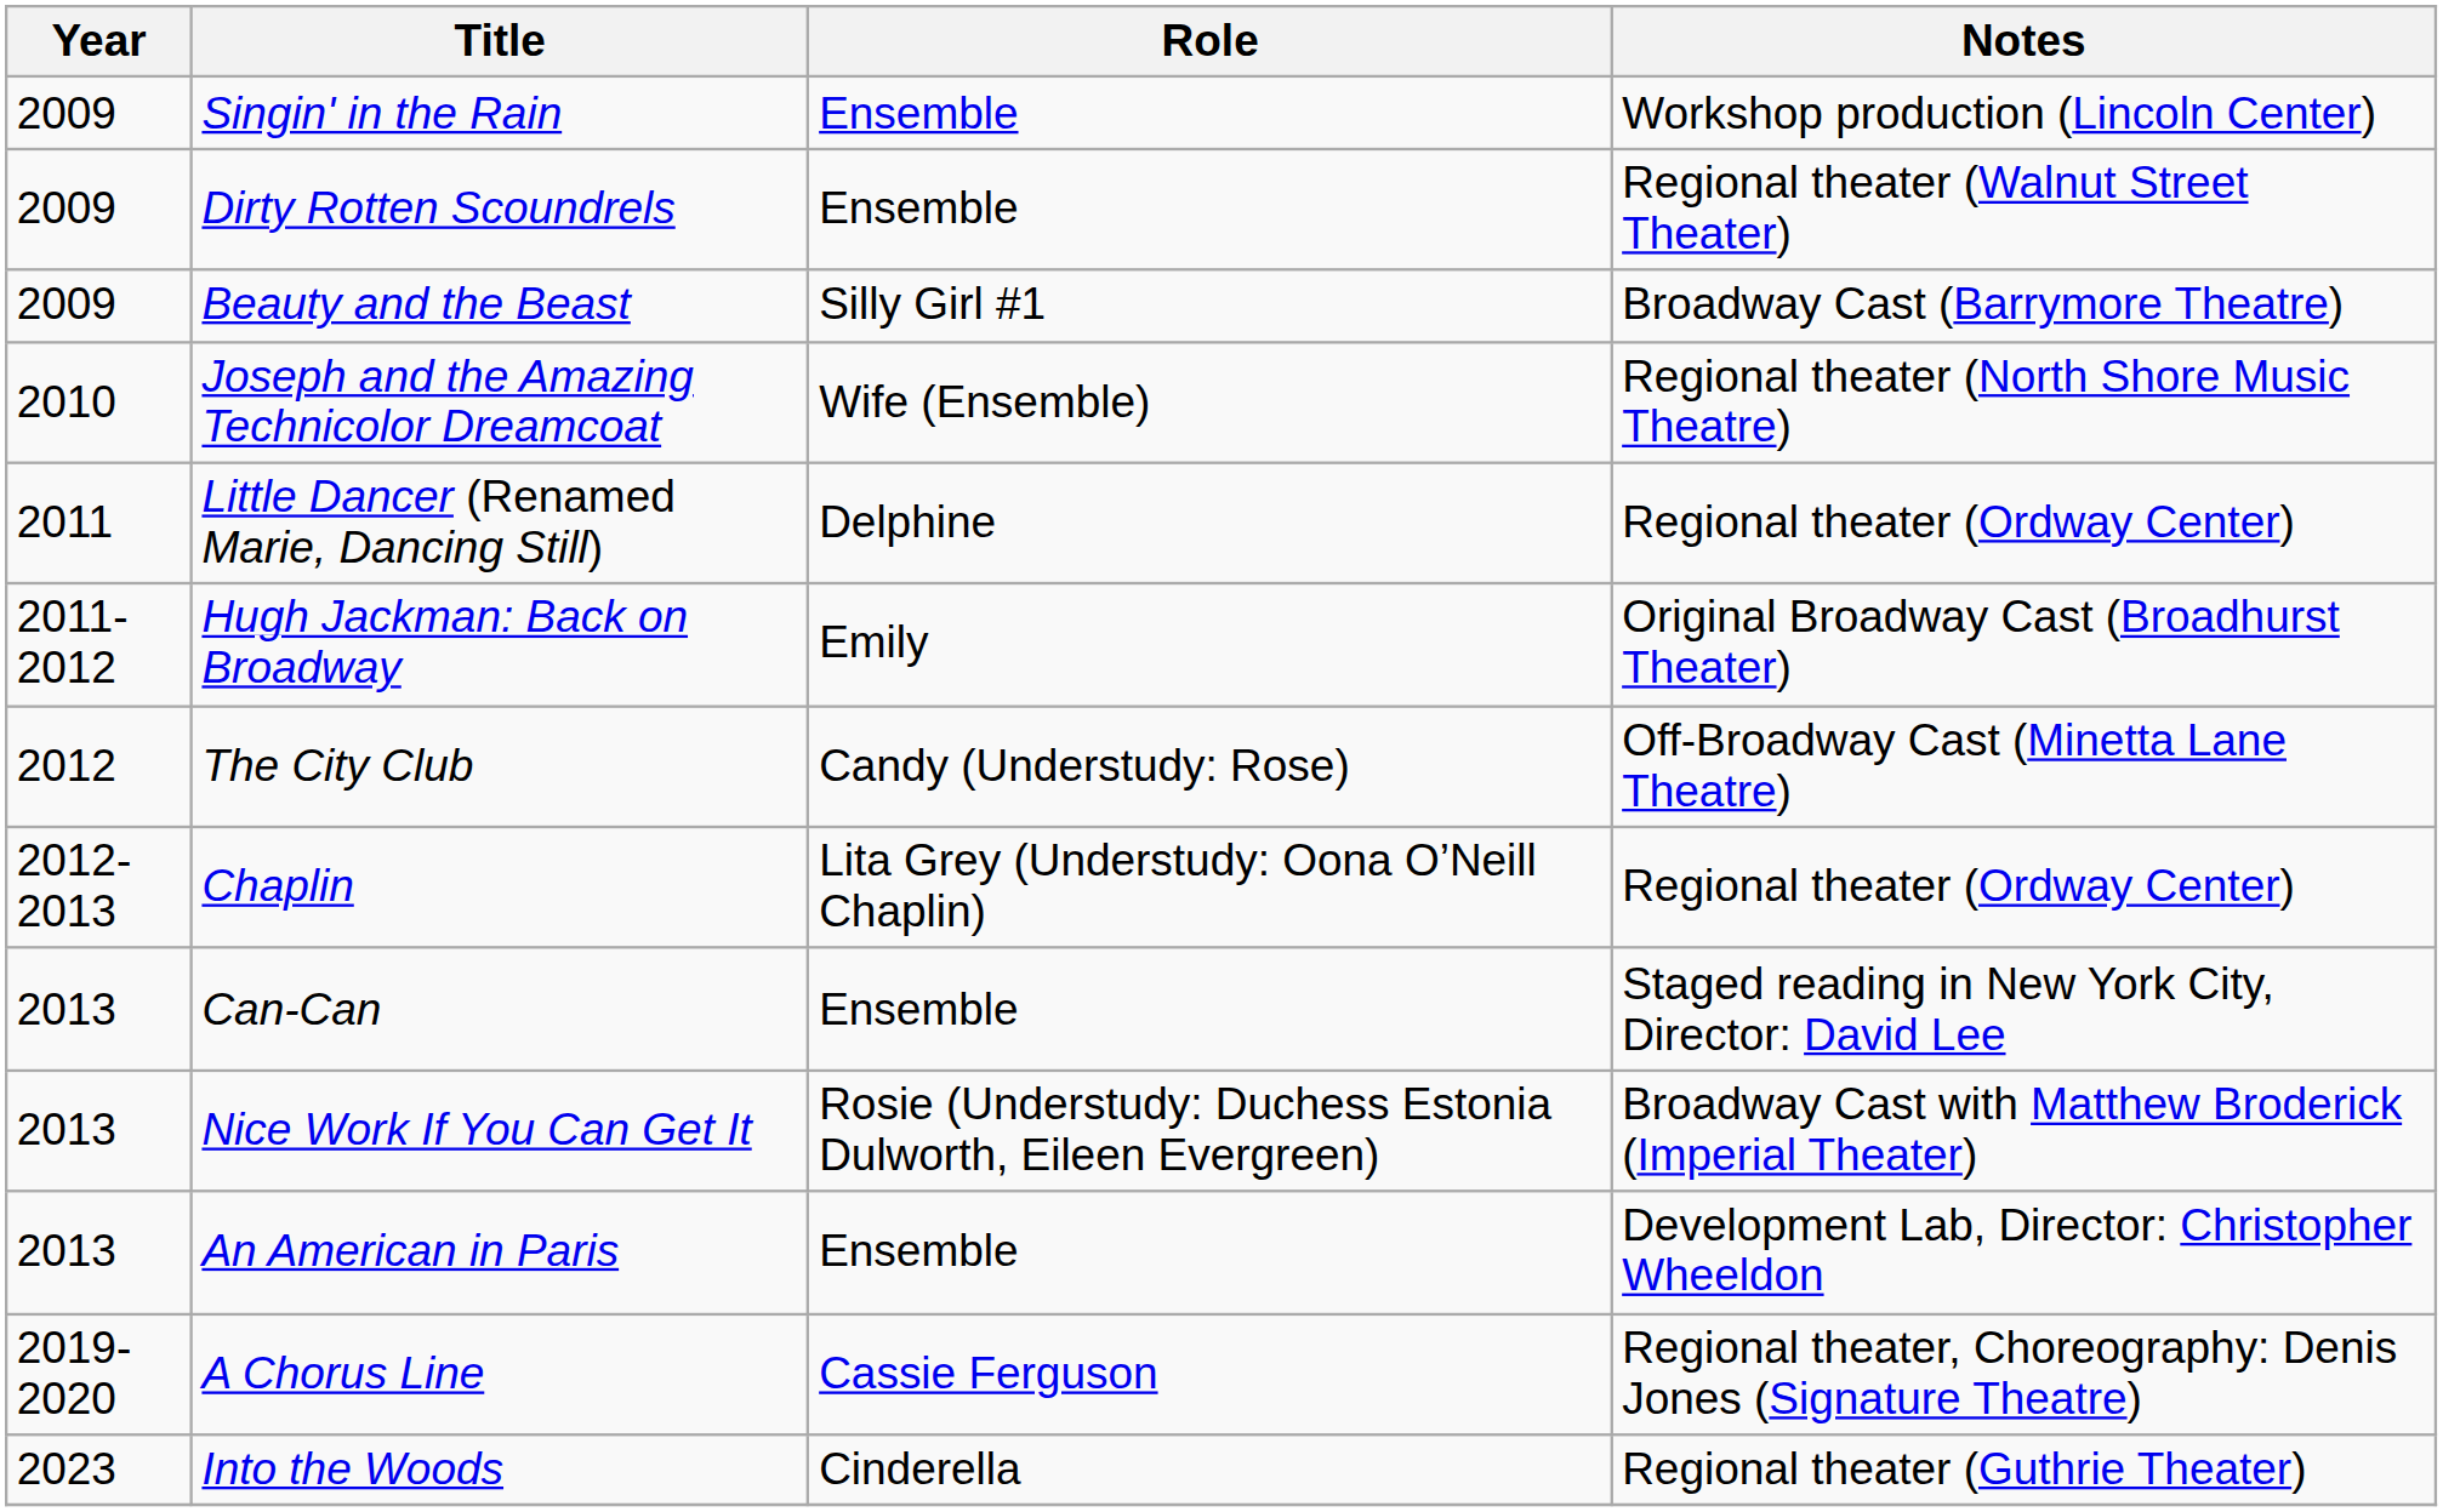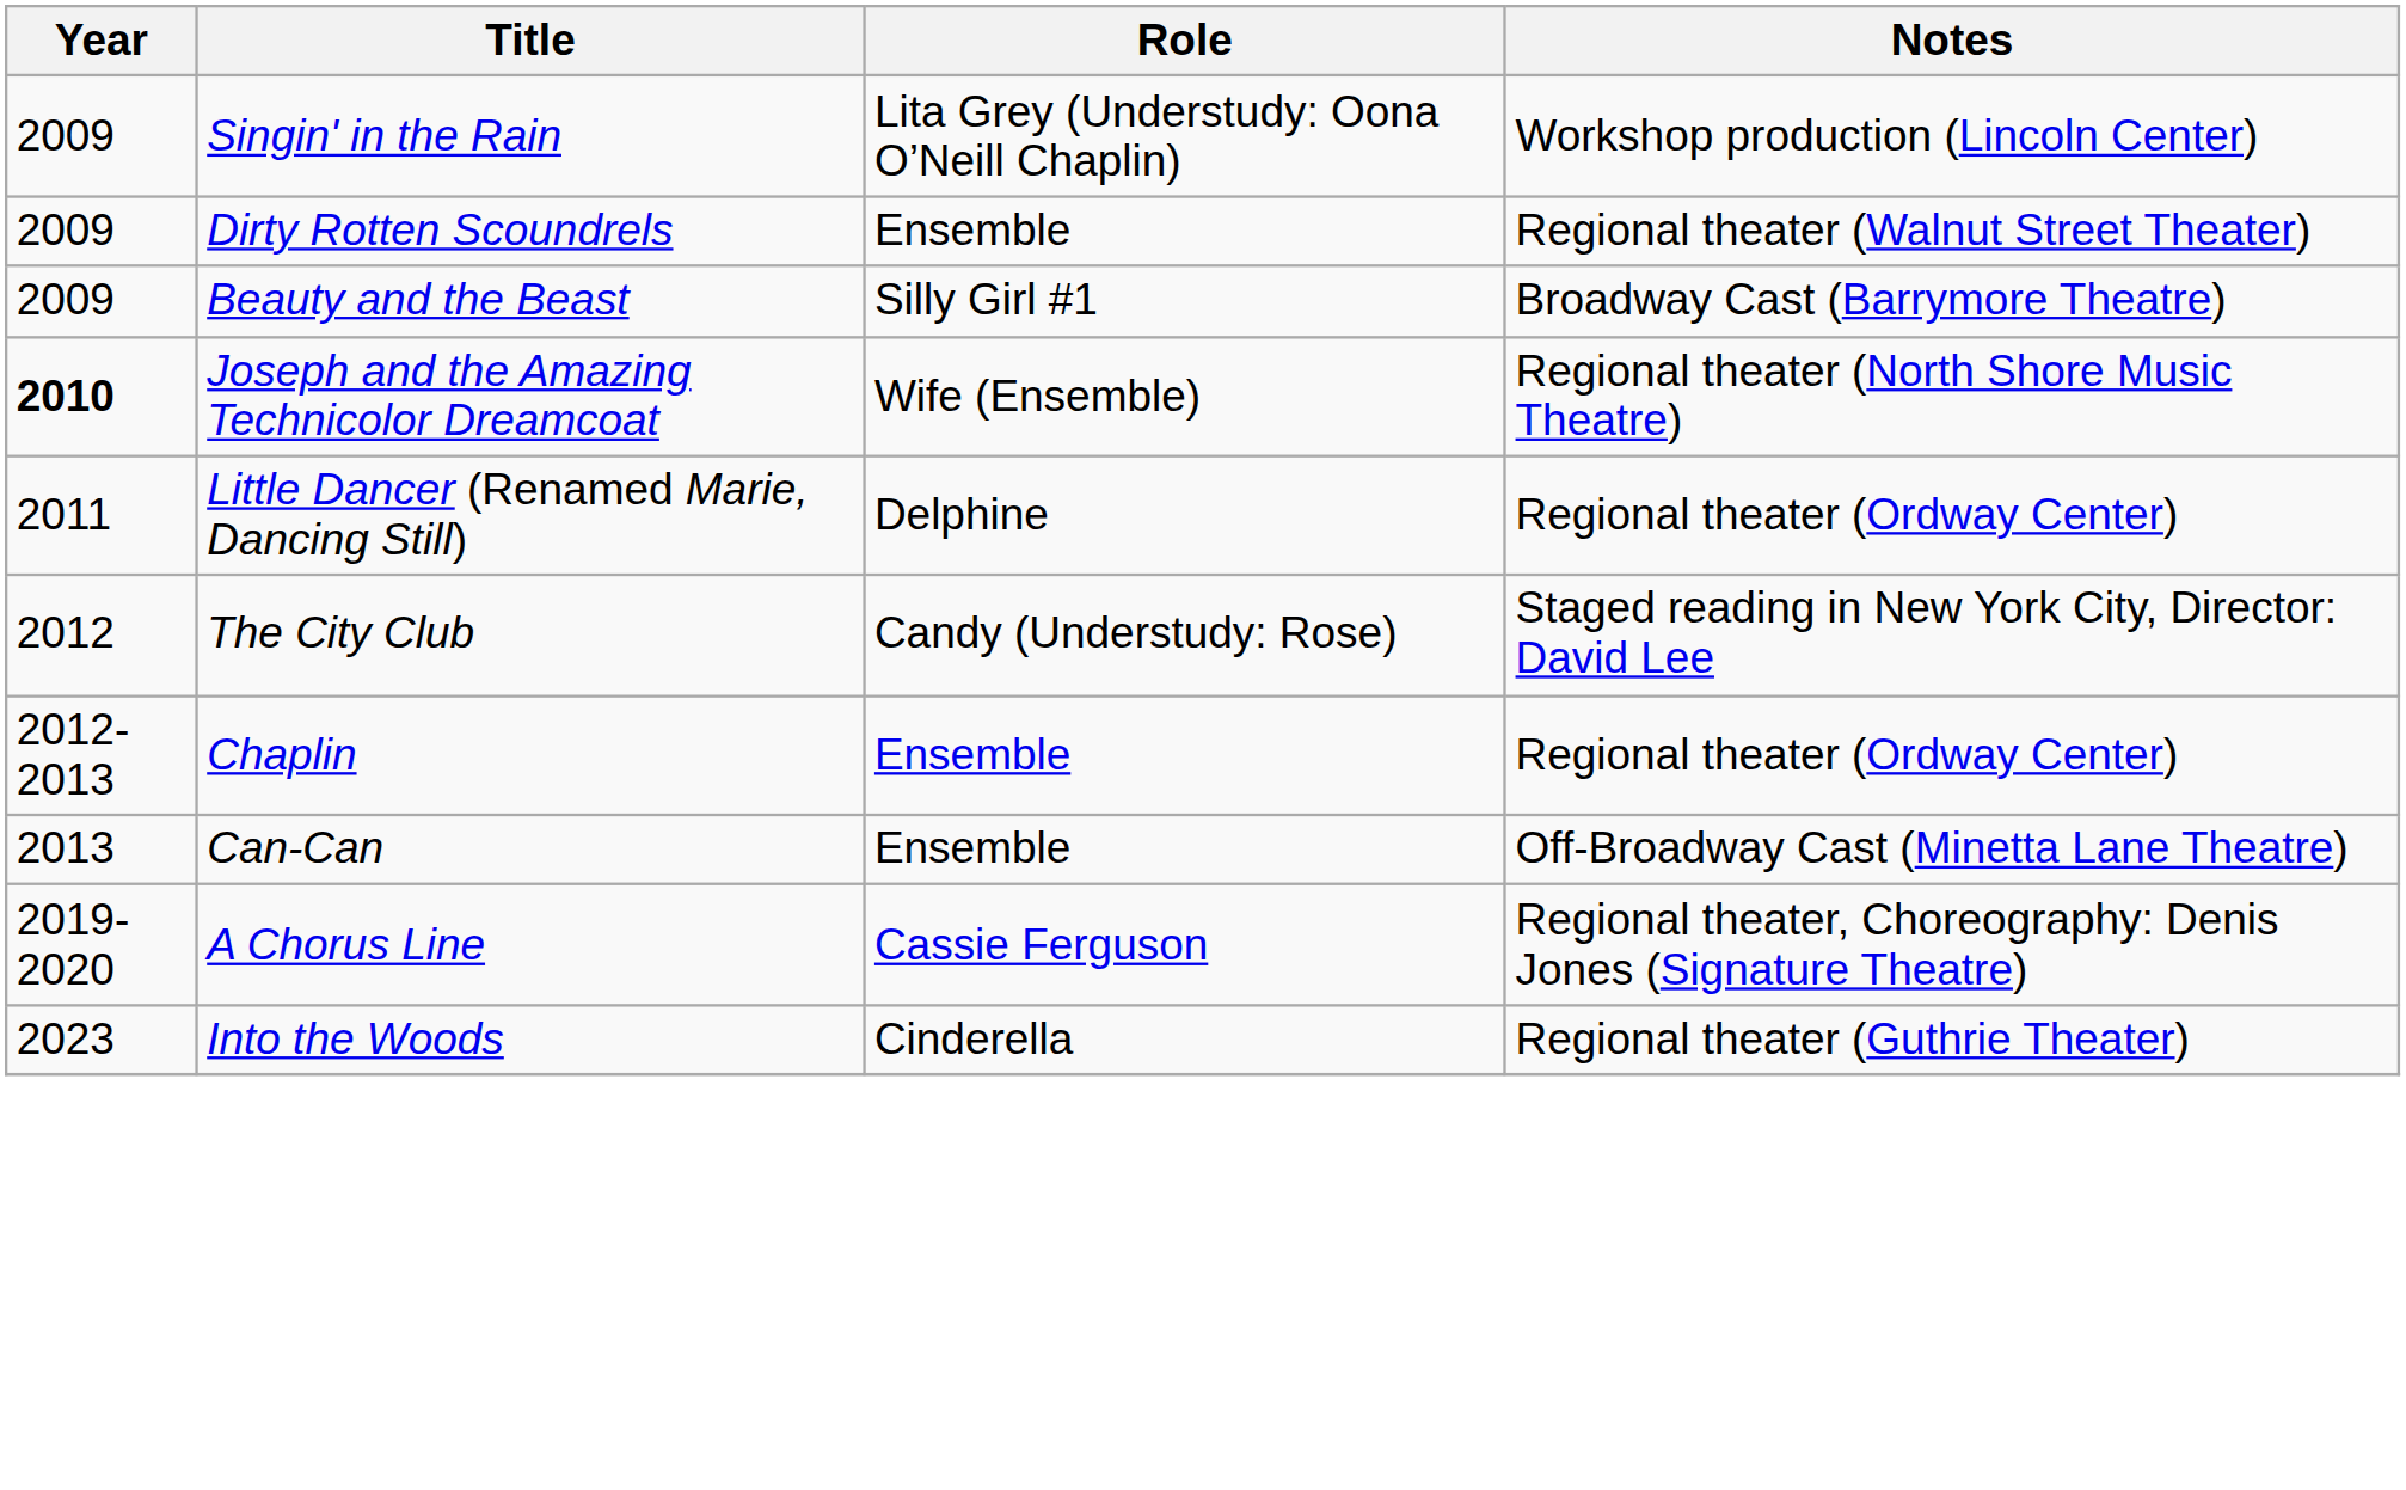Singin' in the Rain | Role: Ensemble -> Lita Grey (Understudy: Oona O’Neill Chaplin)
Joseph and the Amazing Technicolor Dreamcoat | Year: normal -> bold
- row: 2011-2012 | Hugh Jackman: Back on Broadway | Emily | Original Broadway Cast (Broadhurst Theater)
The City Club | Notes: Off-Broadway Cast (Minetta Lane Theatre) -> Staged reading in New York City, Director: David Lee
Chaplin | Role: Lita Grey (Understudy: Oona O’Neill Chaplin) -> Ensemble
Can-Can | Notes: Staged reading in New York City, Director: David Lee -> Off-Broadway Cast (Minetta Lane Theatre)
- row: 2013 | Nice Work If You Can Get It | Rosie (Understudy: Duchess Estonia Dulworth, Eileen Evergreen) | Broadway Cast with Matthew Broderick (Imperial Theater)
- row: 2013 | An American in Paris | Ensemble | Development Lab, Director: Christopher Wheeldon
